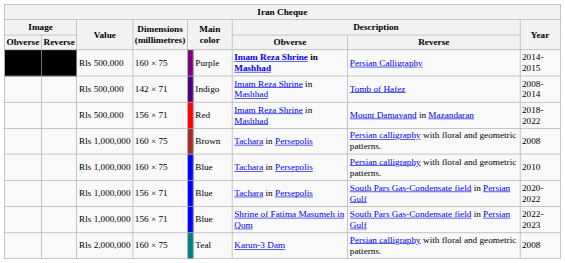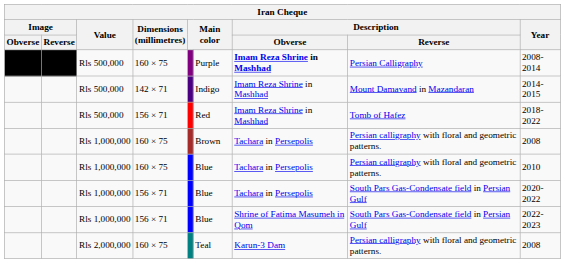Rls 500,000 / 160 × 75 | Year: 2014-2015 -> 2008-2014
Rls 500,000 / 142 × 71 | Description / Reverse: Tomb of Hafez -> Mount Damavand in Mazandaran
Rls 500,000 / 142 × 71 | Year: 2008-2014 -> 2014-2015
Rls 500,000 / 156 × 71 | Description / Reverse: Mount Damavand in Mazandaran -> Tomb of Hafez
